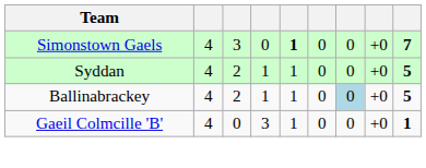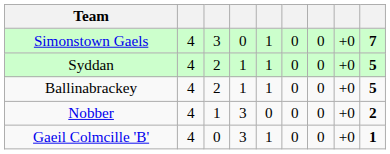Simonstown Gaels | column 5: bold -> normal
Ballinabrackey | column 7: lightblue background -> no background
+ row: Nobber | 4 | 1 | 3 | 0 | 0 | 0 | +0 | 2
